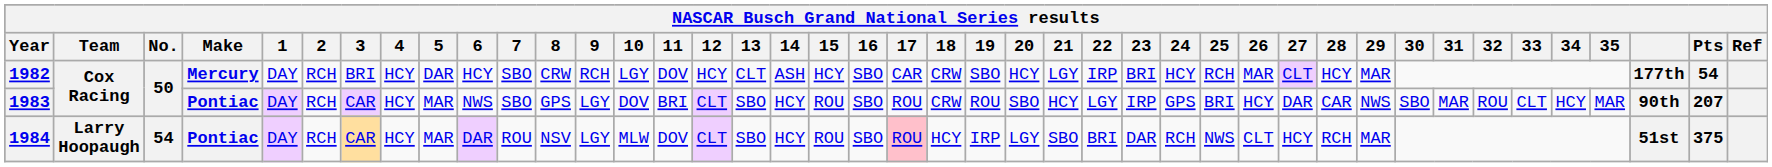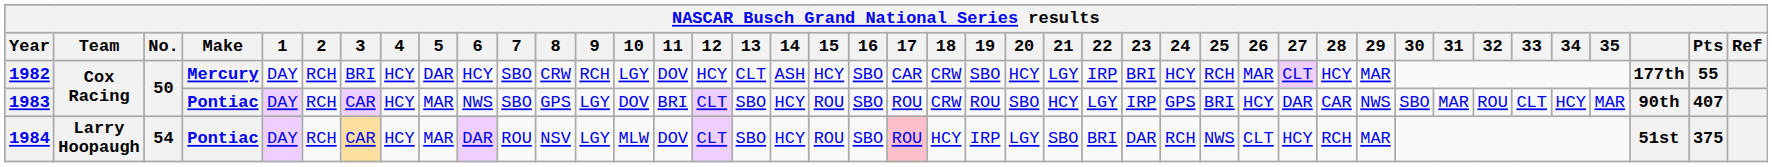1982 | Pts: 54 -> 55
1983 | Pts: 207 -> 407
